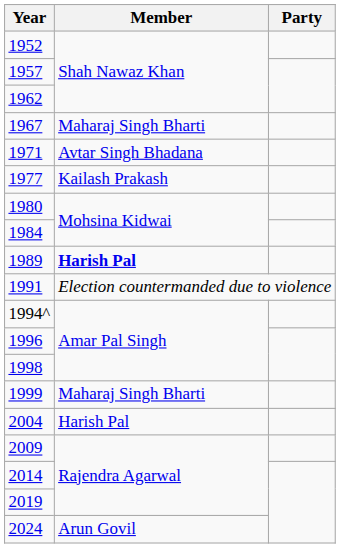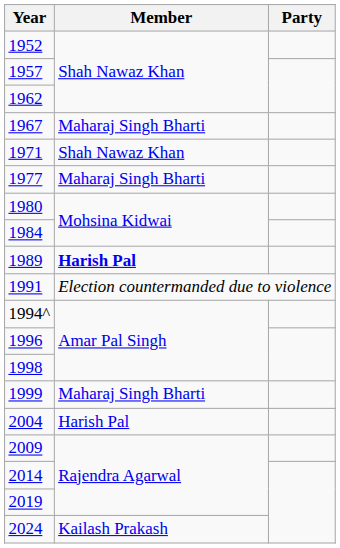1971 | Member: Avtar Singh Bhadana -> Shah Nawaz Khan
1977 | Member: Kailash Prakash -> Maharaj Singh Bharti
2024 | Member: Arun Govil -> Kailash Prakash
